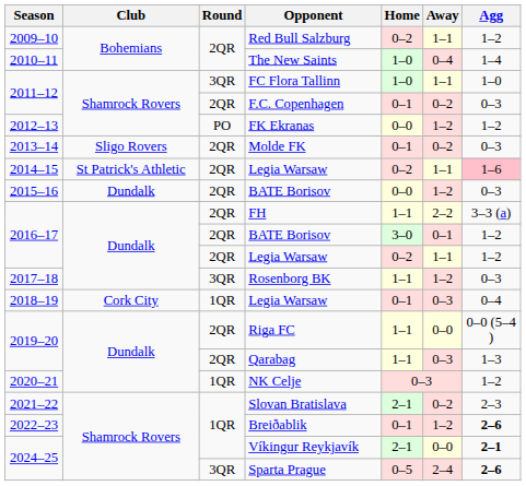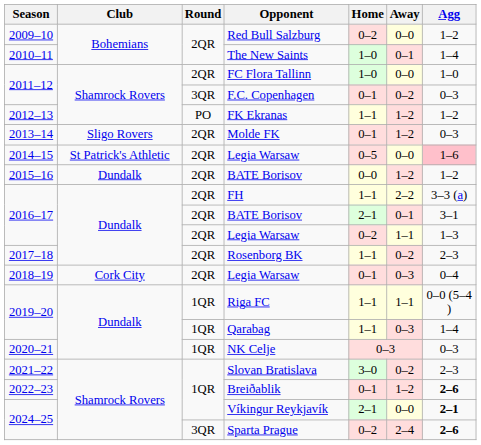Red Bull Salzburg | Away: 1–1 -> 0–0
The New Saints | Away: 0–4 -> 0–1
FC Flora Tallinn | Round: 3QR -> 2QR
FC Flora Tallinn | Away: 1–1 -> 0–0
F.C. Copenhagen | Round: 2QR -> 3QR
FK Ekranas | Home: 0–0 -> 1–1
Molde FK | Away: 0–2 -> 1–2
2014–15 / Legia Warsaw | Home: 0–2 -> 0–5
2014–15 / Legia Warsaw | Away: 1–1 -> 0–0
2015–16 / BATE Borisov | Agg: 0–3 -> 1–2
2016–17 / BATE Borisov | Home: 3–0 -> 2–1
2016–17 / BATE Borisov | Agg: 1–2 -> 3–1
2016–17 / Legia Warsaw | Agg: 1–2 -> 1–3
Rosenborg BK | Round: 3QR -> 2QR
Rosenborg BK | Away: 1–2 -> 0–2
Rosenborg BK | Agg: 0–3 -> 2–3
2018–19 / Legia Warsaw | Round: 1QR -> 2QR
Riga FC | Round: 2QR -> 1QR
Riga FC | Away: 0–0 -> 1–1
Qarabag | Round: 2QR -> 1QR
Qarabag | Agg: 1–3 -> 1–4
NK Celje | Agg: 1–2 -> 0–3
Slovan Bratislava | Home: 2–1 -> 3–0
Sparta Prague | Home: 0–5 -> 0–2
